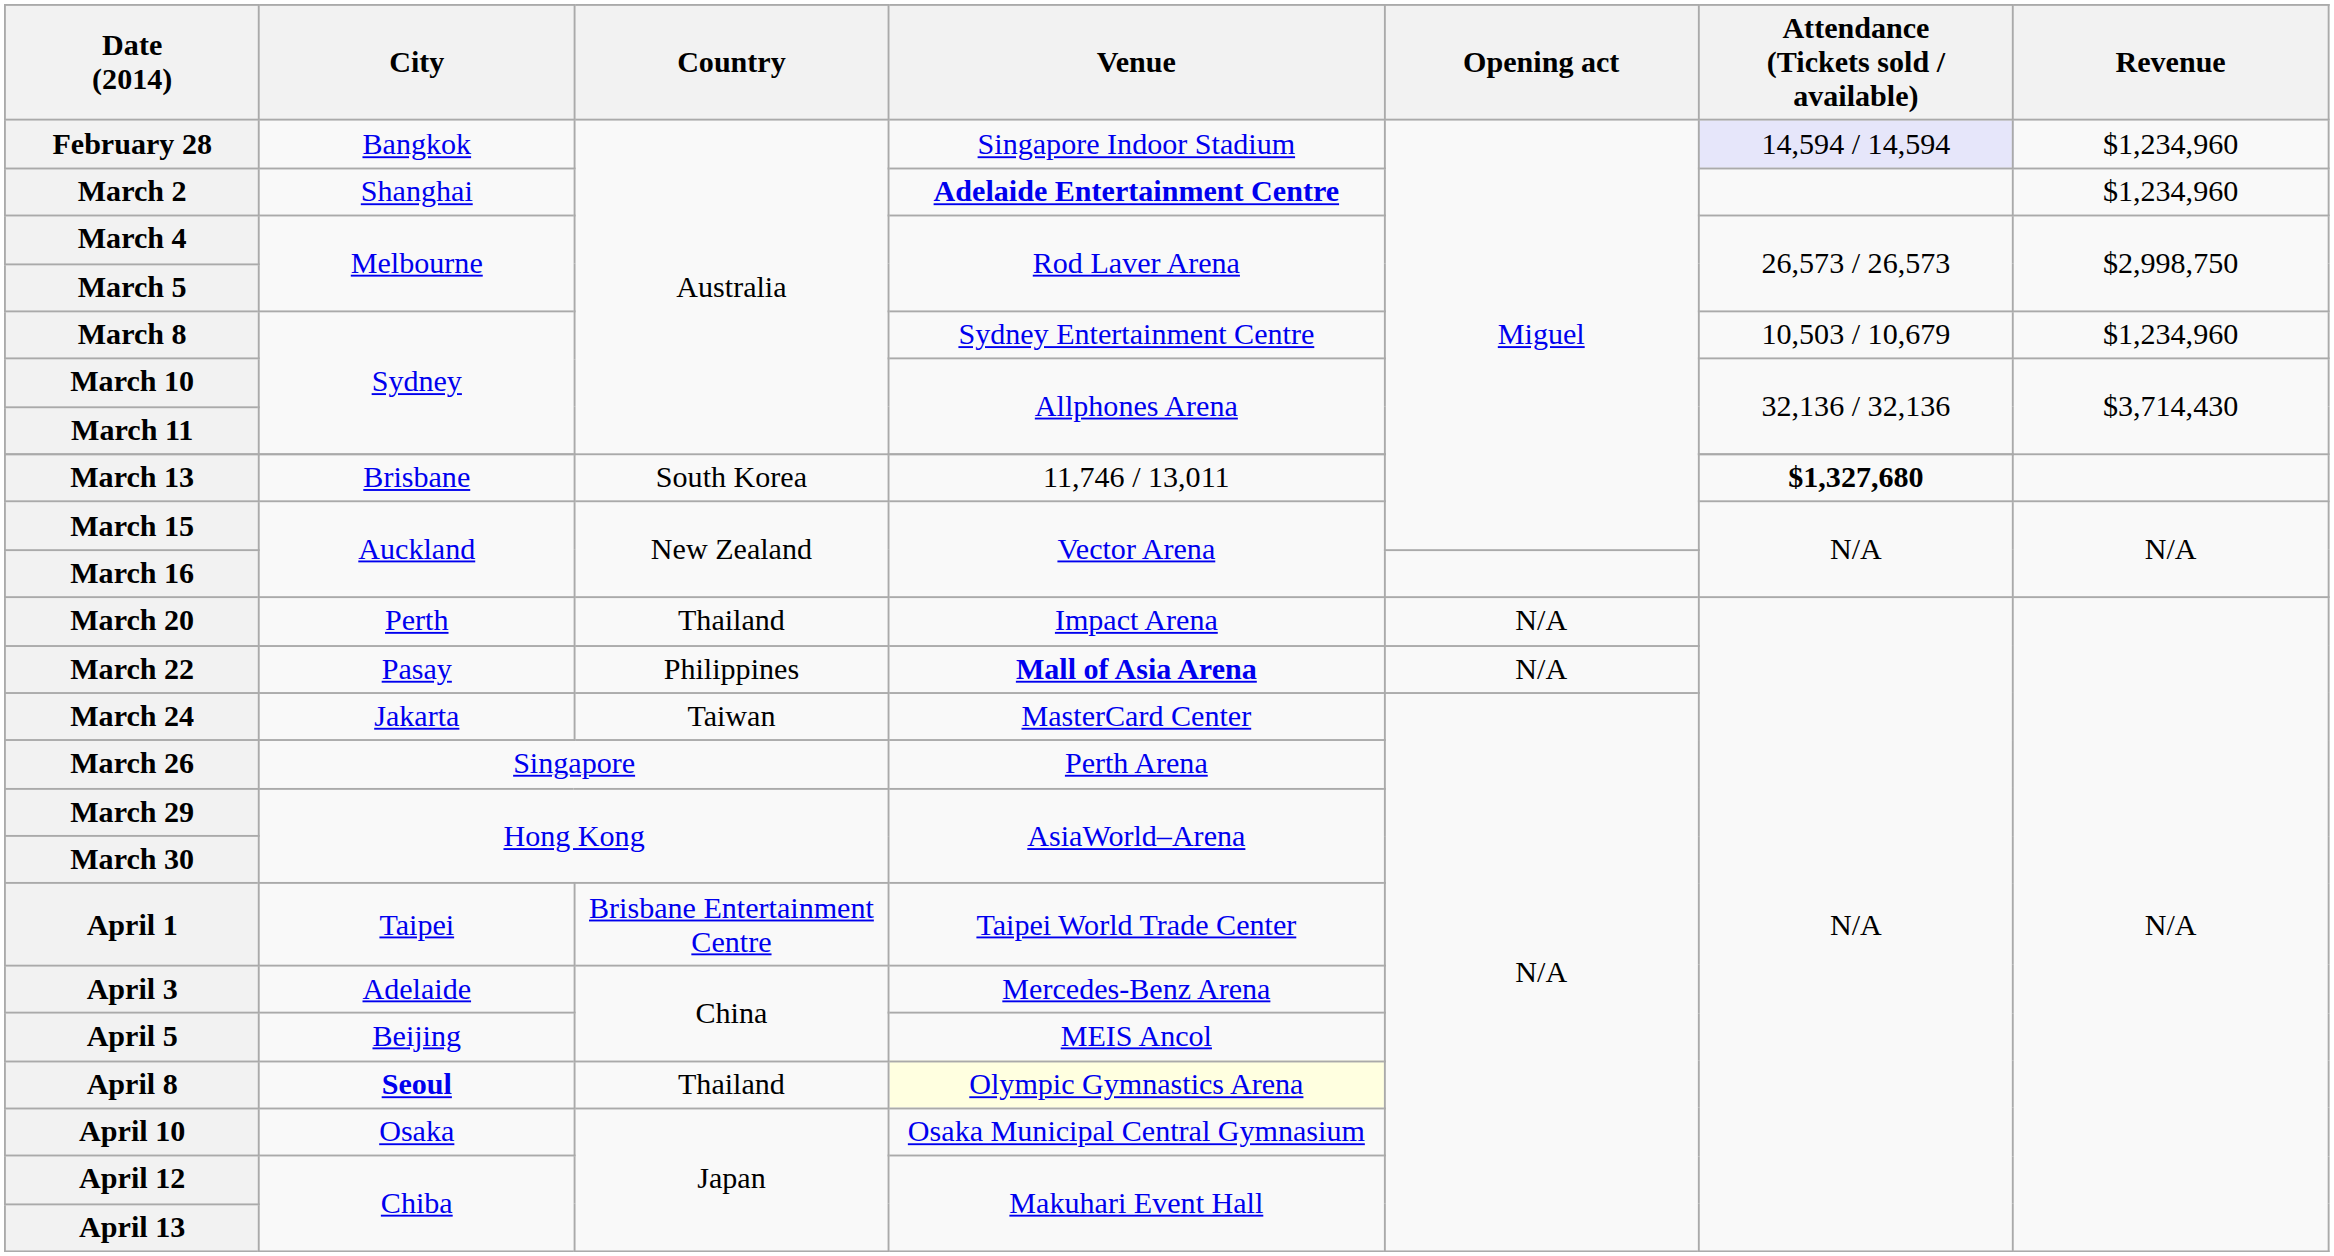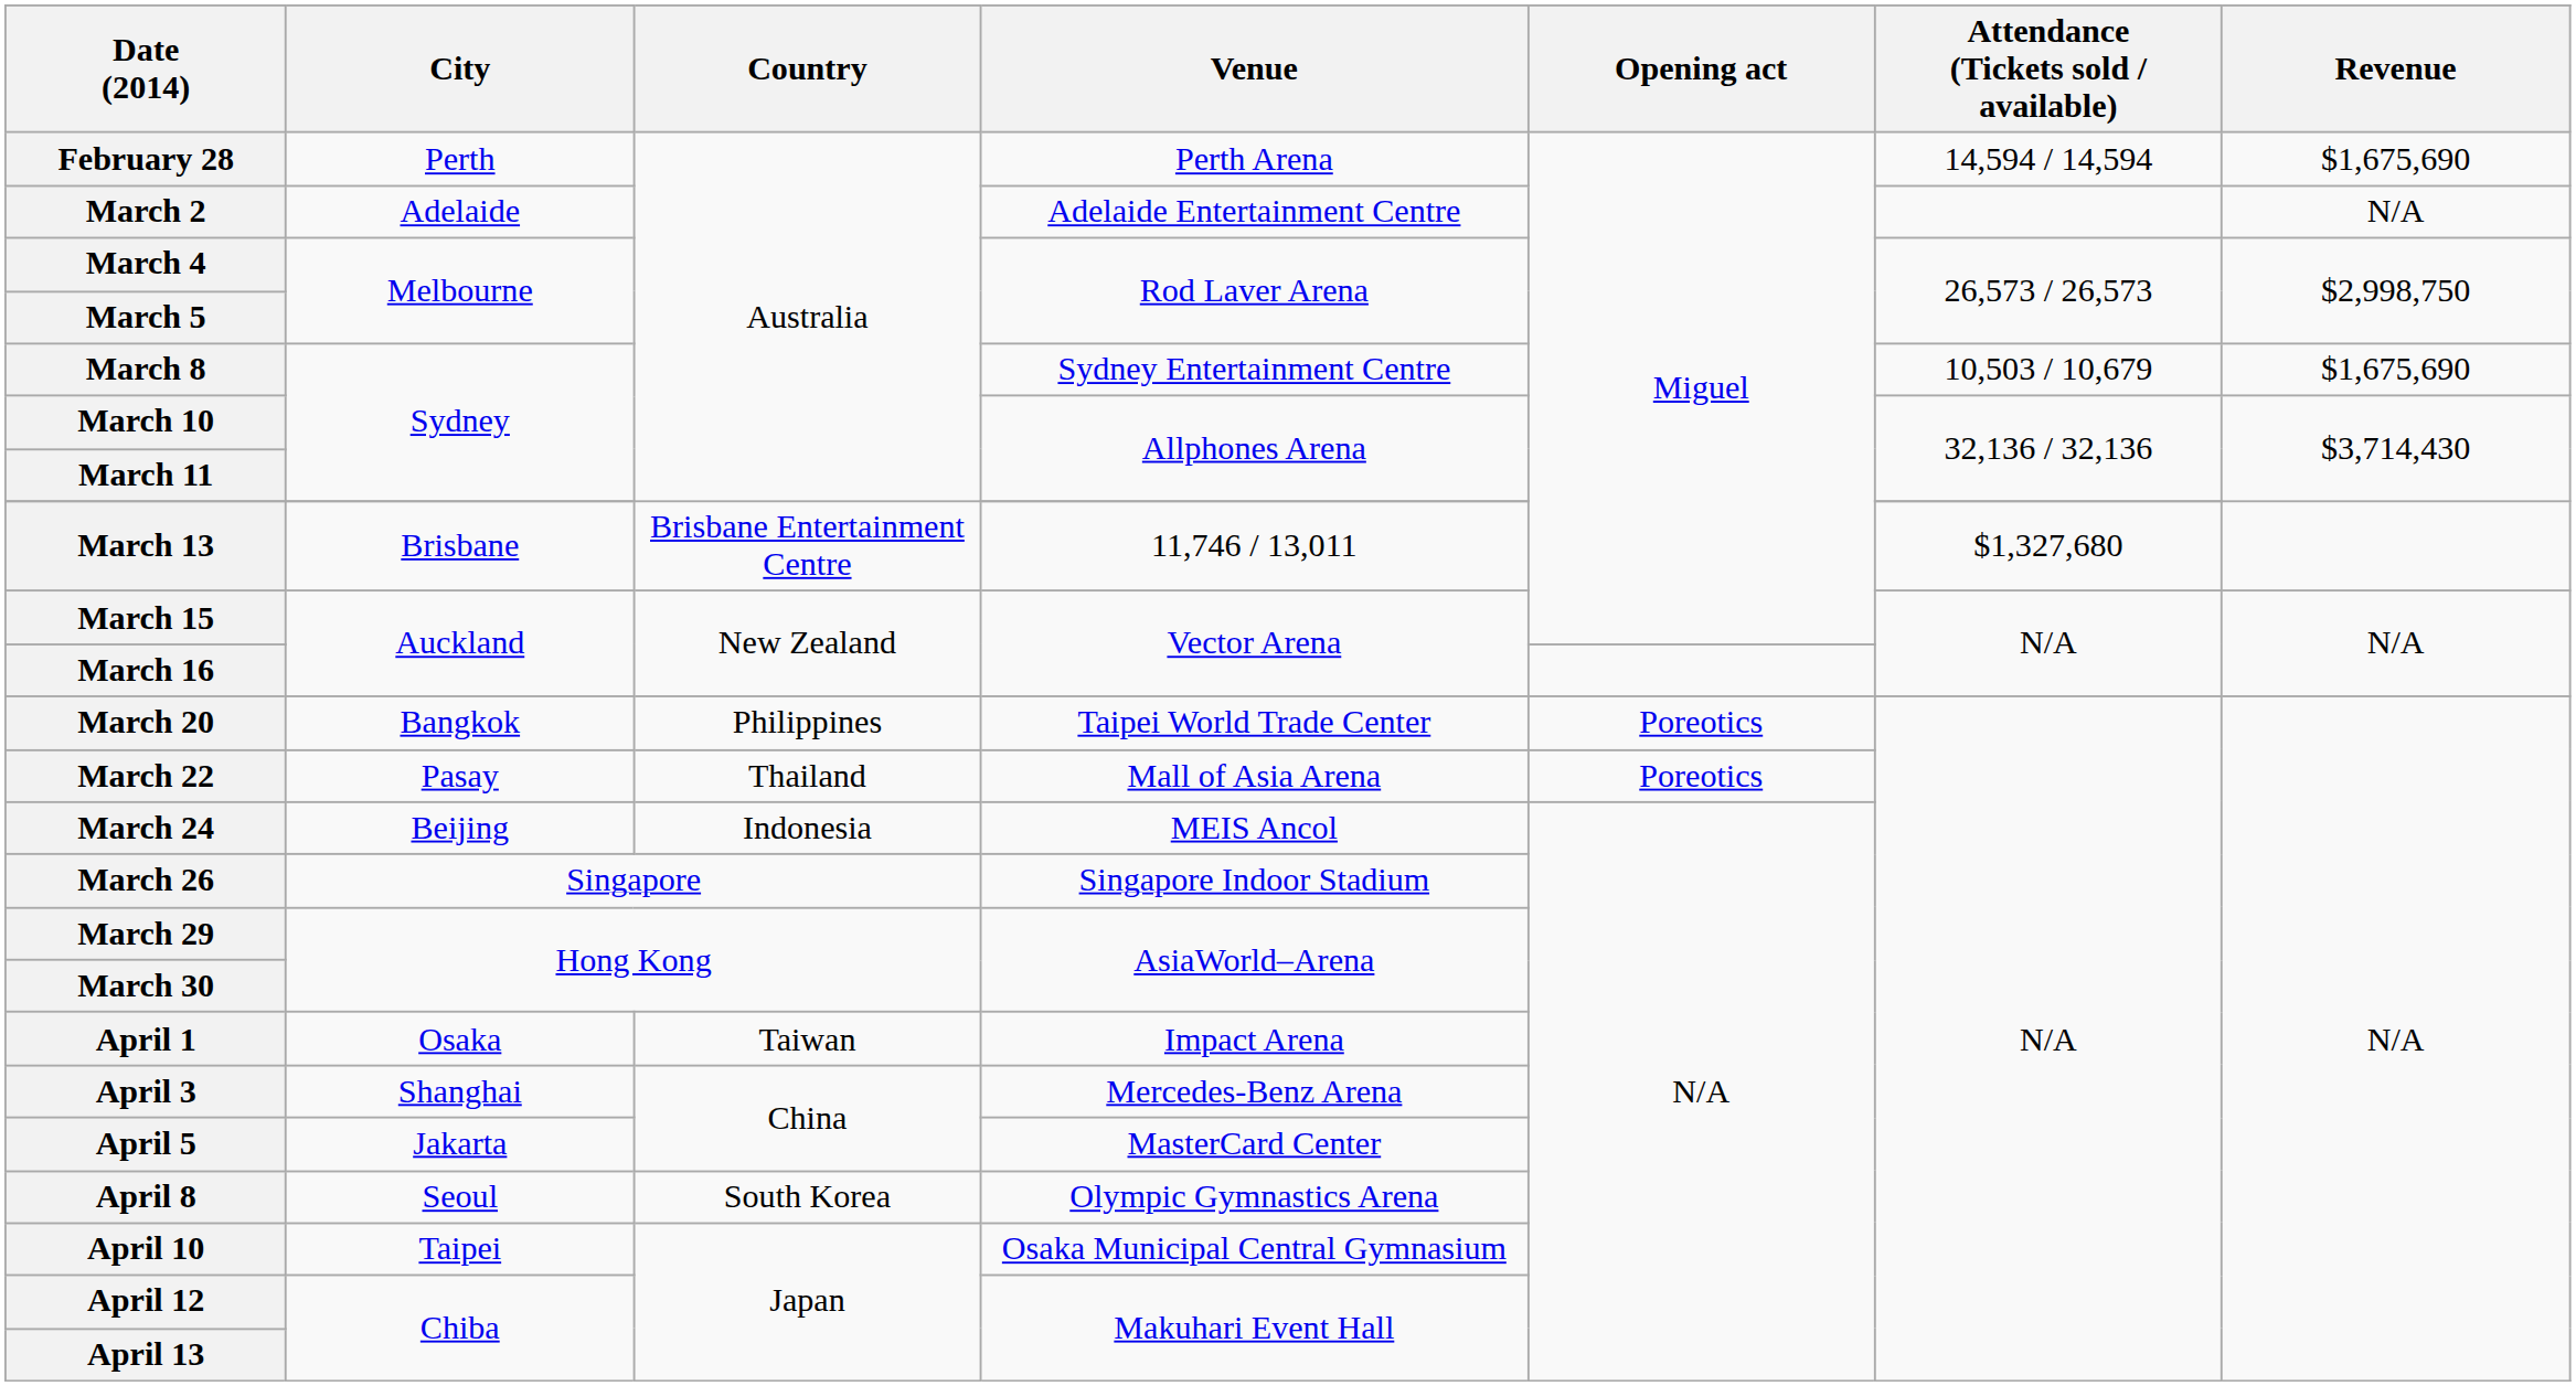February 28 | City: Bangkok -> Perth
February 28 | Venue: Singapore Indoor Stadium -> Perth Arena
February 28 | Attendance (Tickets sold / available): lavender background -> no background
February 28 | Revenue: $1,234,960 -> $1,675,690
March 2 | City: Shanghai -> Adelaide
March 2 | Venue: bold -> normal
March 2 | Revenue: $1,234,960 -> N/A
March 8 | Revenue: $1,234,960 -> $1,675,690
March 13 | Country: South Korea -> Brisbane Entertainment Centre
March 13 | Attendance (Tickets sold / available): bold -> normal
March 20 | City: Perth -> Bangkok
March 20 | Country: Thailand -> Philippines
March 20 | Venue: Impact Arena -> Taipei World Trade Center
March 20 | Opening act: N/A -> Poreotics
March 22 | Country: Philippines -> Thailand
March 22 | Venue: bold -> normal
March 22 | Opening act: N/A -> Poreotics
March 24 | City: Jakarta -> Beijing
March 24 | Country: Taiwan -> Indonesia
March 24 | Venue: MasterCard Center -> MEIS Ancol
March 26 | Venue: Perth Arena -> Singapore Indoor Stadium
April 1 | City: Taipei -> Osaka
April 1 | Country: Brisbane Entertainment Centre -> Taiwan
April 1 | Venue: Taipei World Trade Center -> Impact Arena
April 3 | City: Adelaide -> Shanghai
April 5 | City: Beijing -> Jakarta
April 5 | Venue: MEIS Ancol -> MasterCard Center
April 8 | City: bold -> normal
April 8 | Country: Thailand -> South Korea
April 8 | Venue: lightyellow background -> no background
April 10 | City: Osaka -> Taipei
